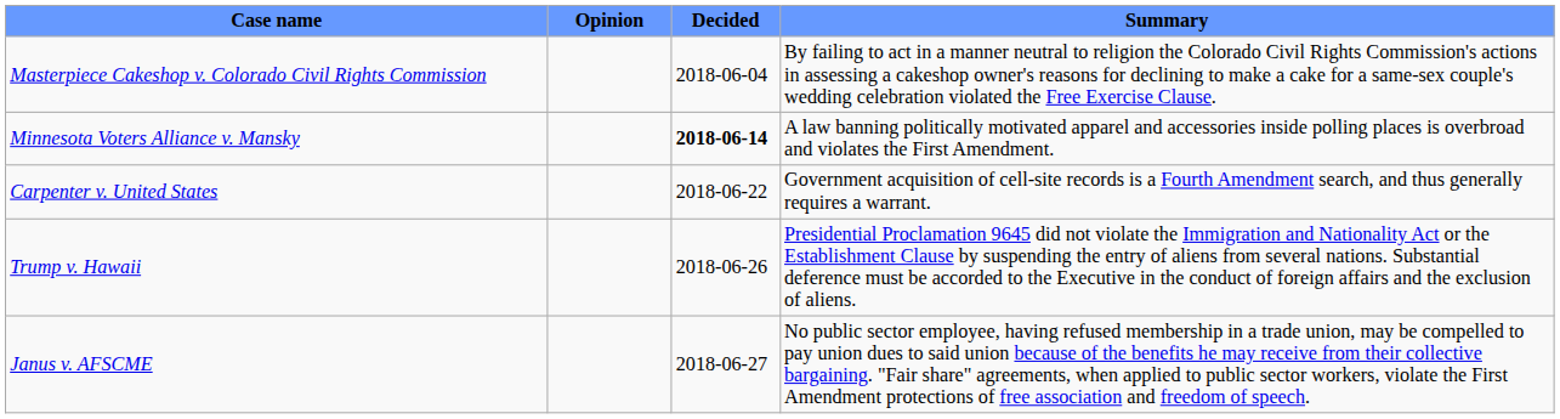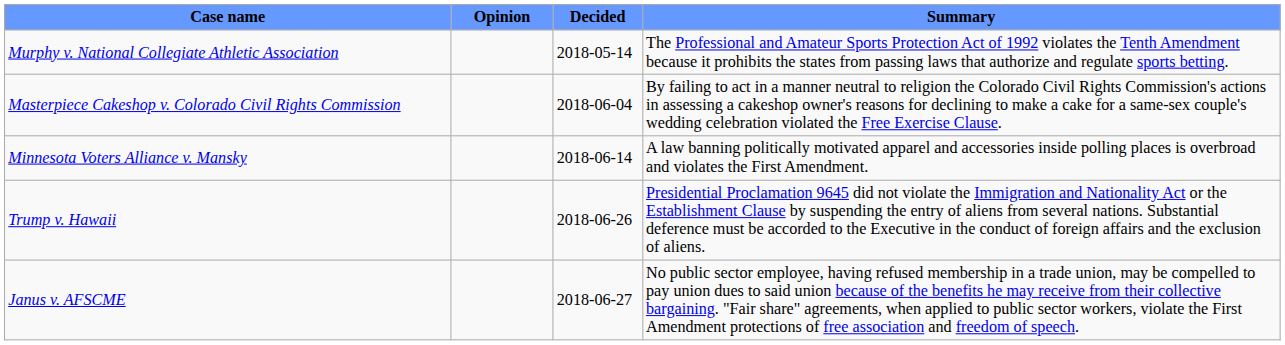+ row: Murphy v. National Collegiate Athletic Association | 2018-05-14 | The Professional and Amateur Sports Protection Act of 1992 violates the Tenth Amendment because it prohibits the states from passing laws that authorize and regulate sports betting.
Minnesota Voters Alliance v. Mansky | Decided: bold -> normal
- row: Carpenter v. United States | 2018-06-22 | Government acquisition of cell-site records is a Fourth Amendment search, and thus generally requires a warrant.
